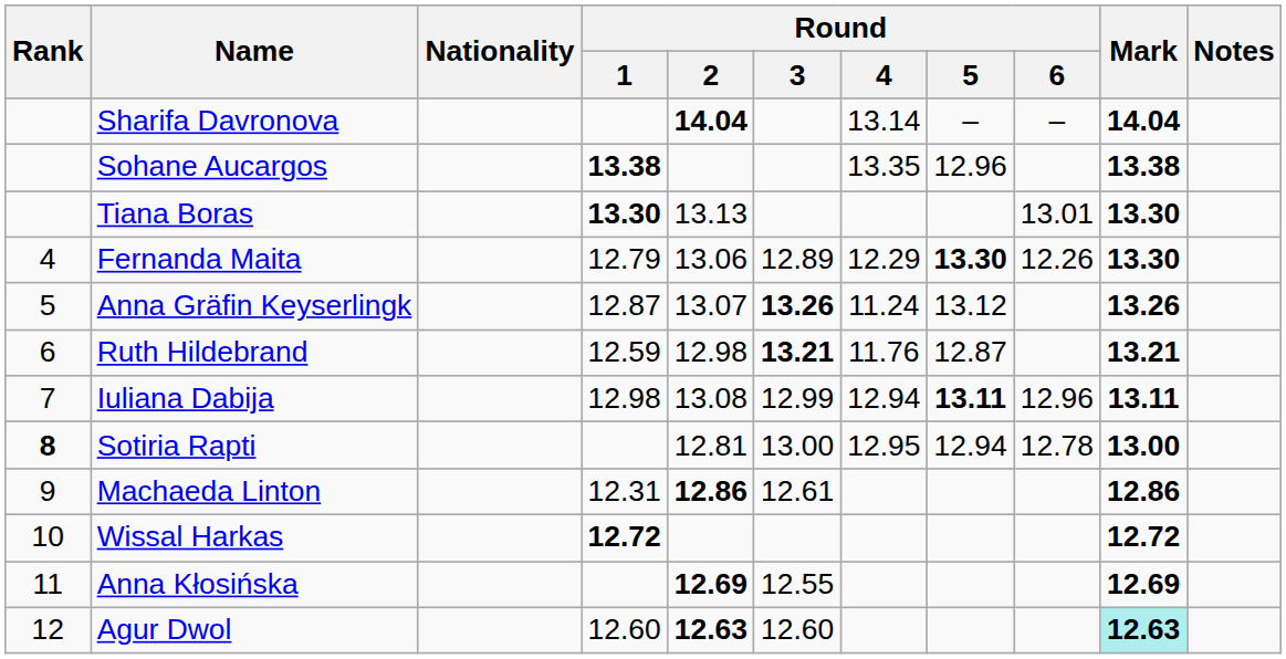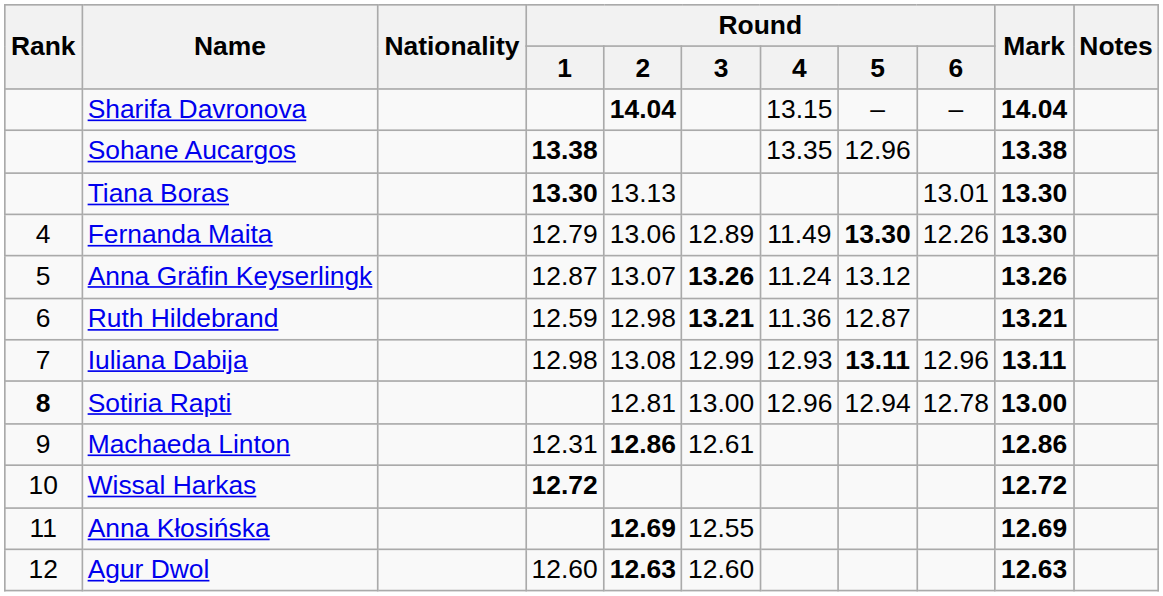Sharifa Davronova | Round / 4: 13.14 -> 13.15
Fernanda Maita | Round / 4: 12.29 -> 11.49
Ruth Hildebrand | Round / 4: 11.76 -> 11.36
Iuliana Dabija | Round / 4: 12.94 -> 12.93
Sotiria Rapti | Round / 4: 12.95 -> 12.96
Agur Dwol | Mark: paleturquoise background -> no background
